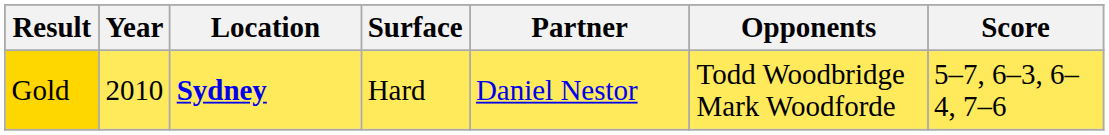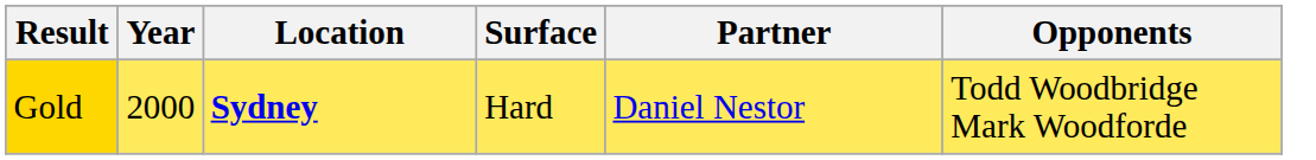- column: Score | 5–7, 6–3, 6–4, 7–6
Gold | Year: 2010 -> 2000
